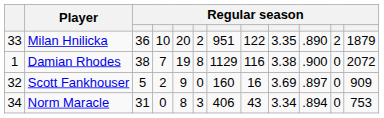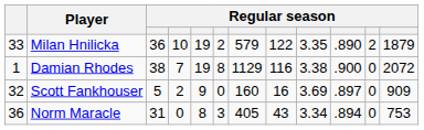Milan Hnilicka | column 5: 20 -> 19
Milan Hnilicka | column 7: 951 -> 579
Norm Maracle | column 1: 34 -> 36
Norm Maracle | column 7: 406 -> 405
